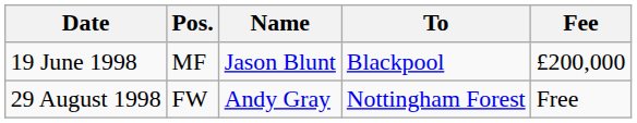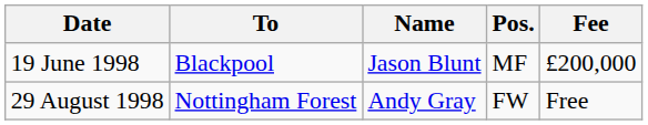columns swapped: Pos. <-> To
